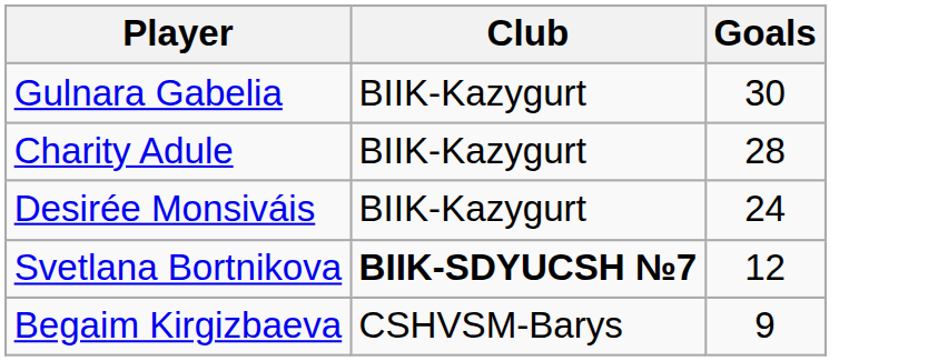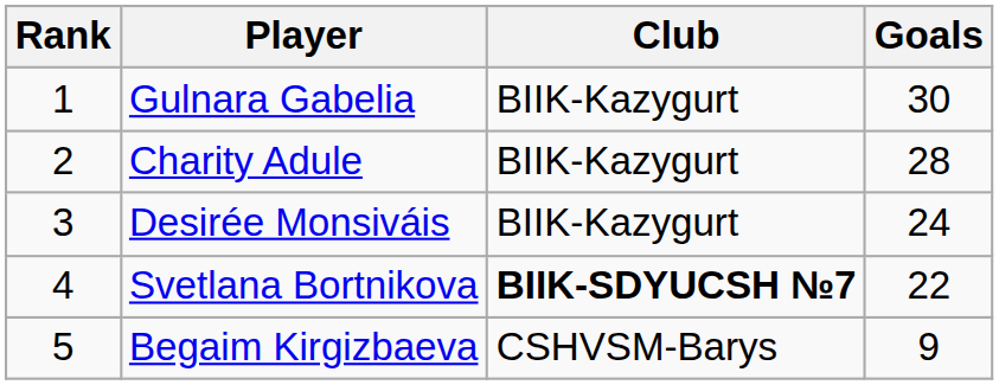+ column: Rank | 1 | 2 | 3 | 4 | 5
Svetlana Bortnikova | Goals: 12 -> 22
